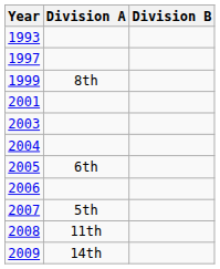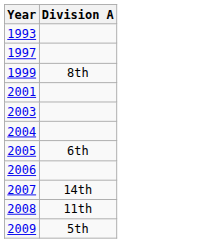- column: Division B
2007 | Division A: 5th -> 14th
2009 | Division A: 14th -> 5th
